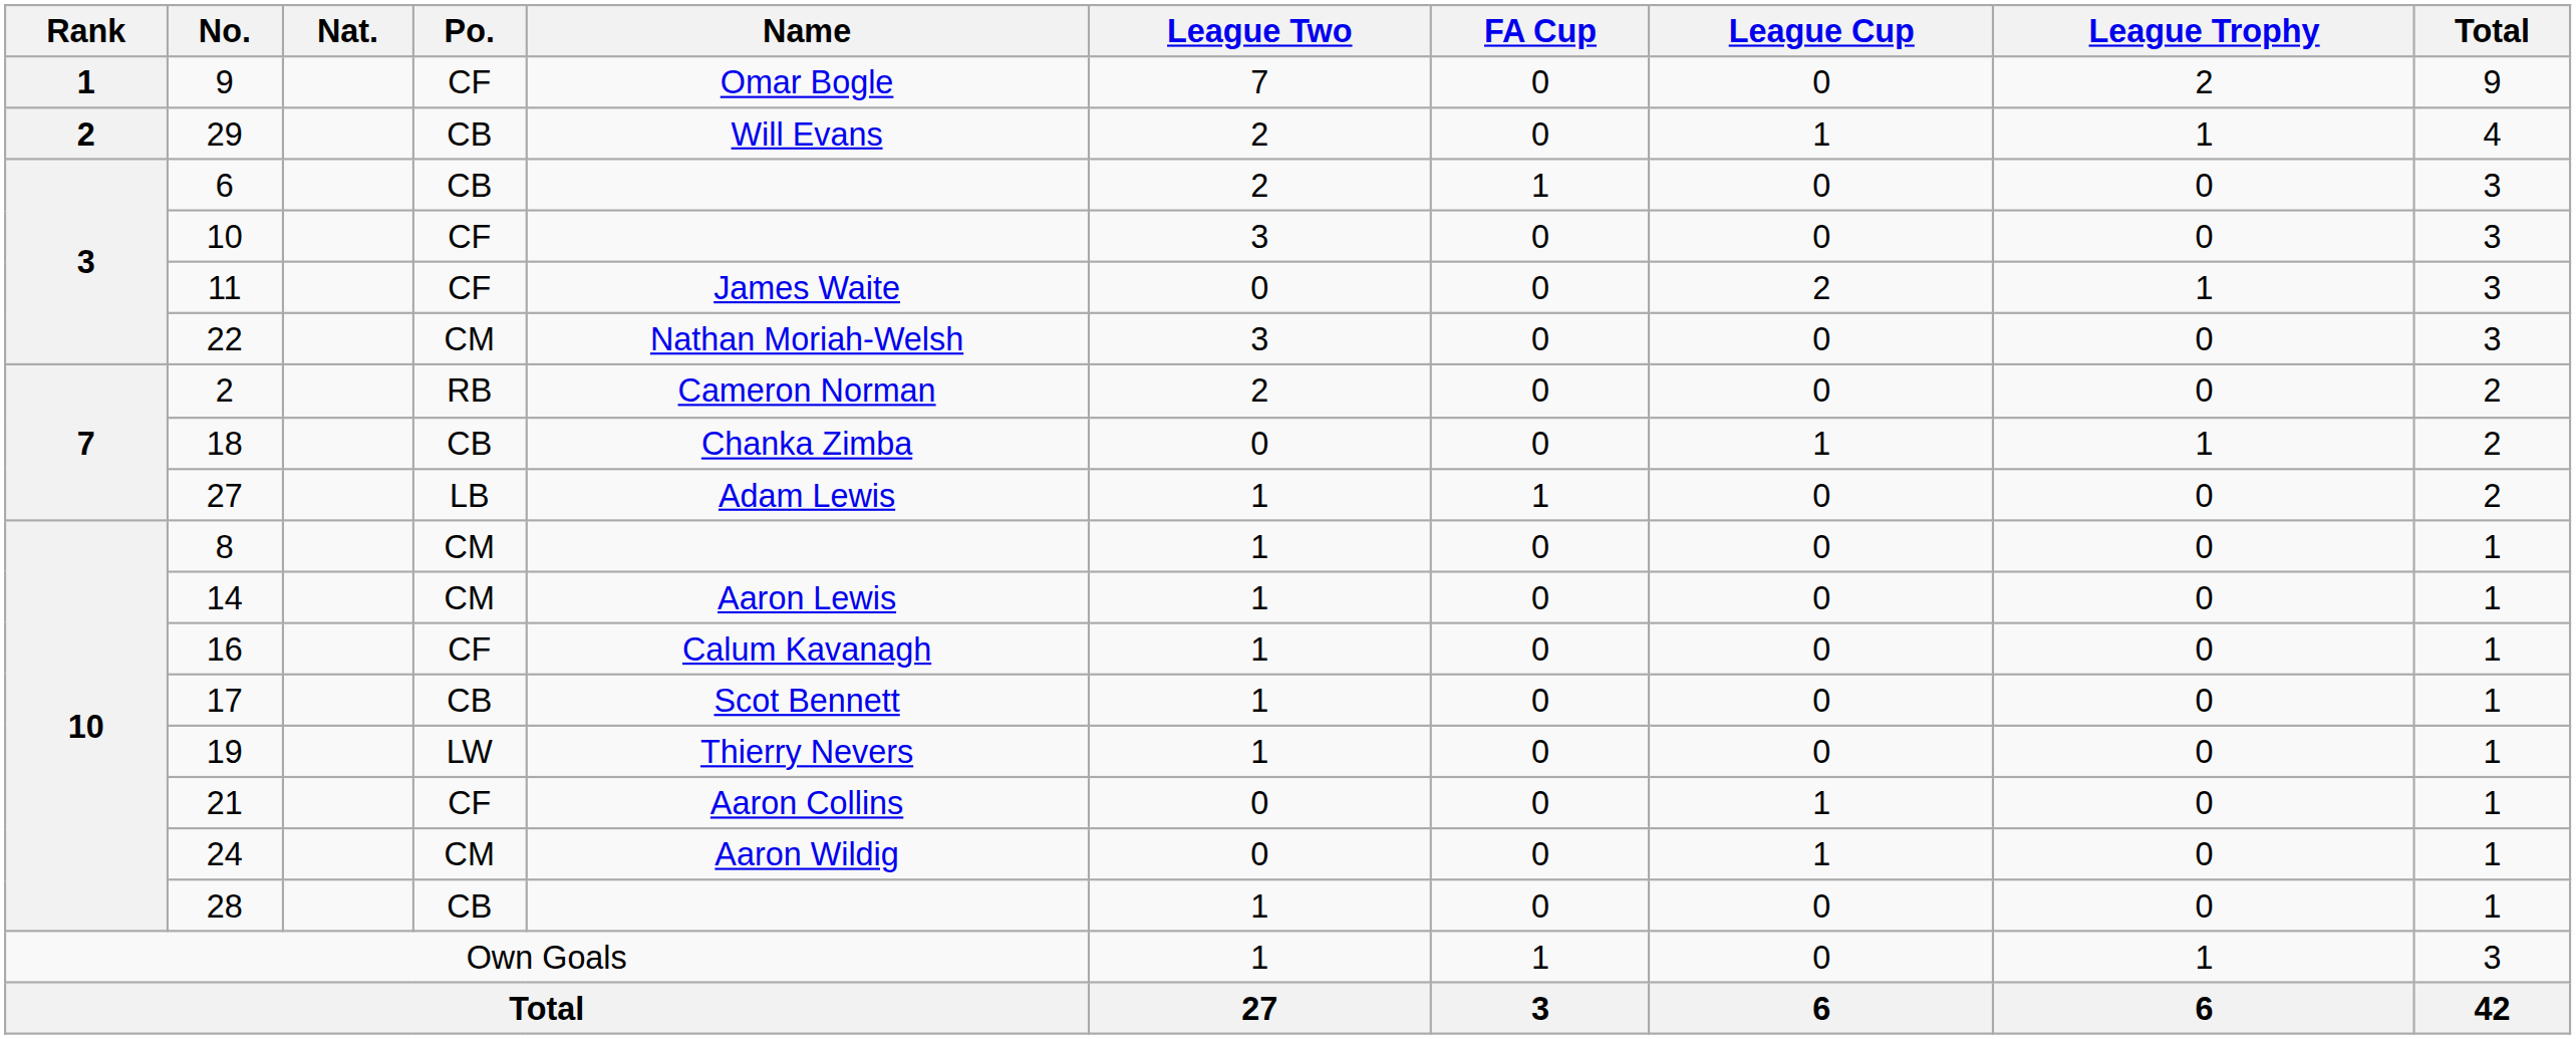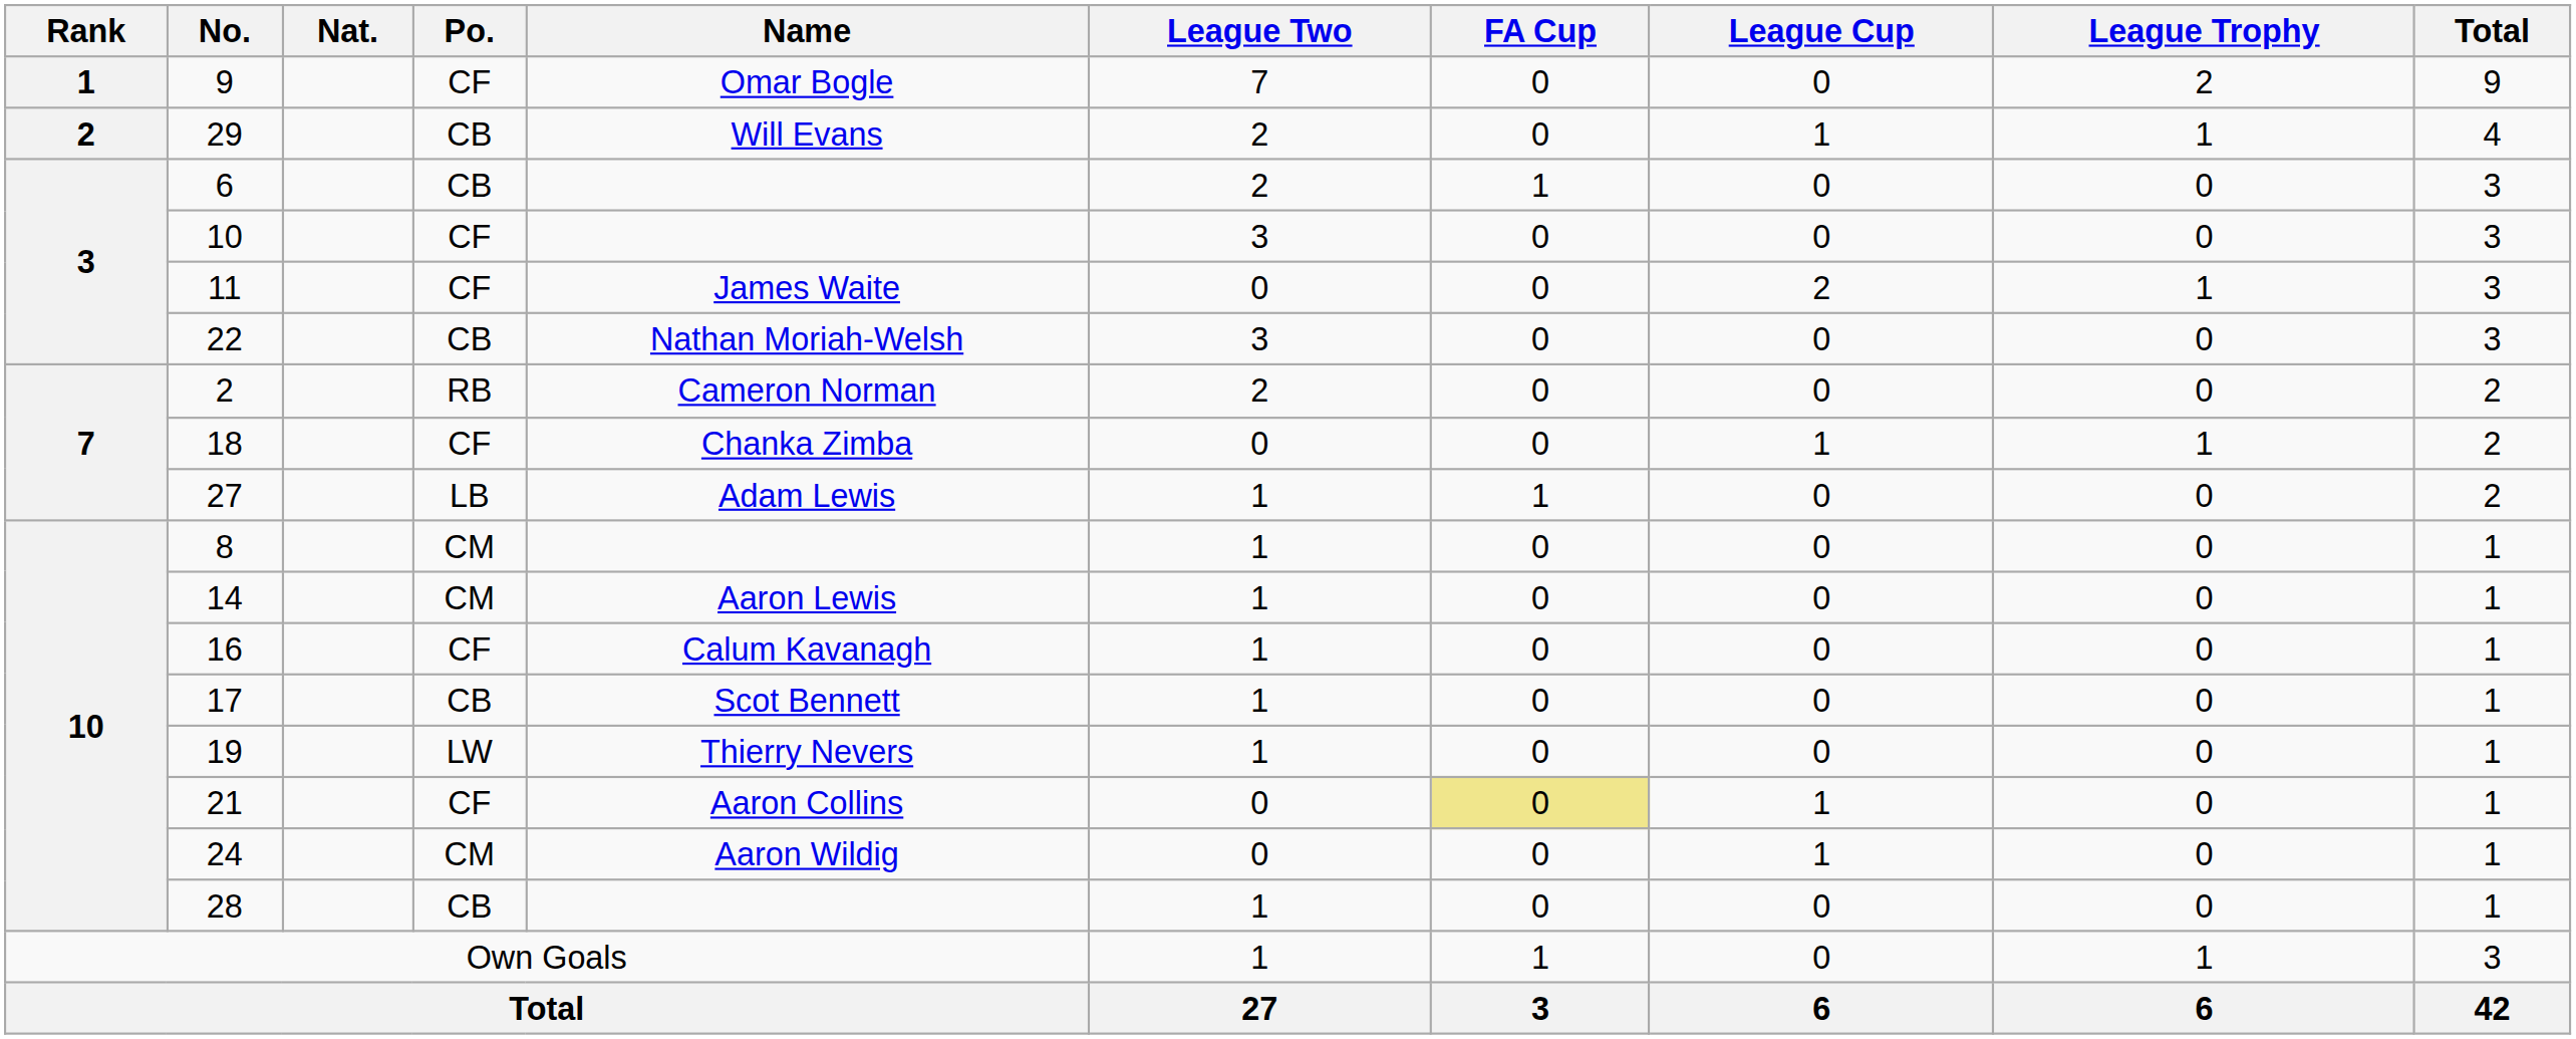22 | Po.: CM -> CB
18 | Po.: CB -> CF
21 | FA Cup: no background -> khaki background
